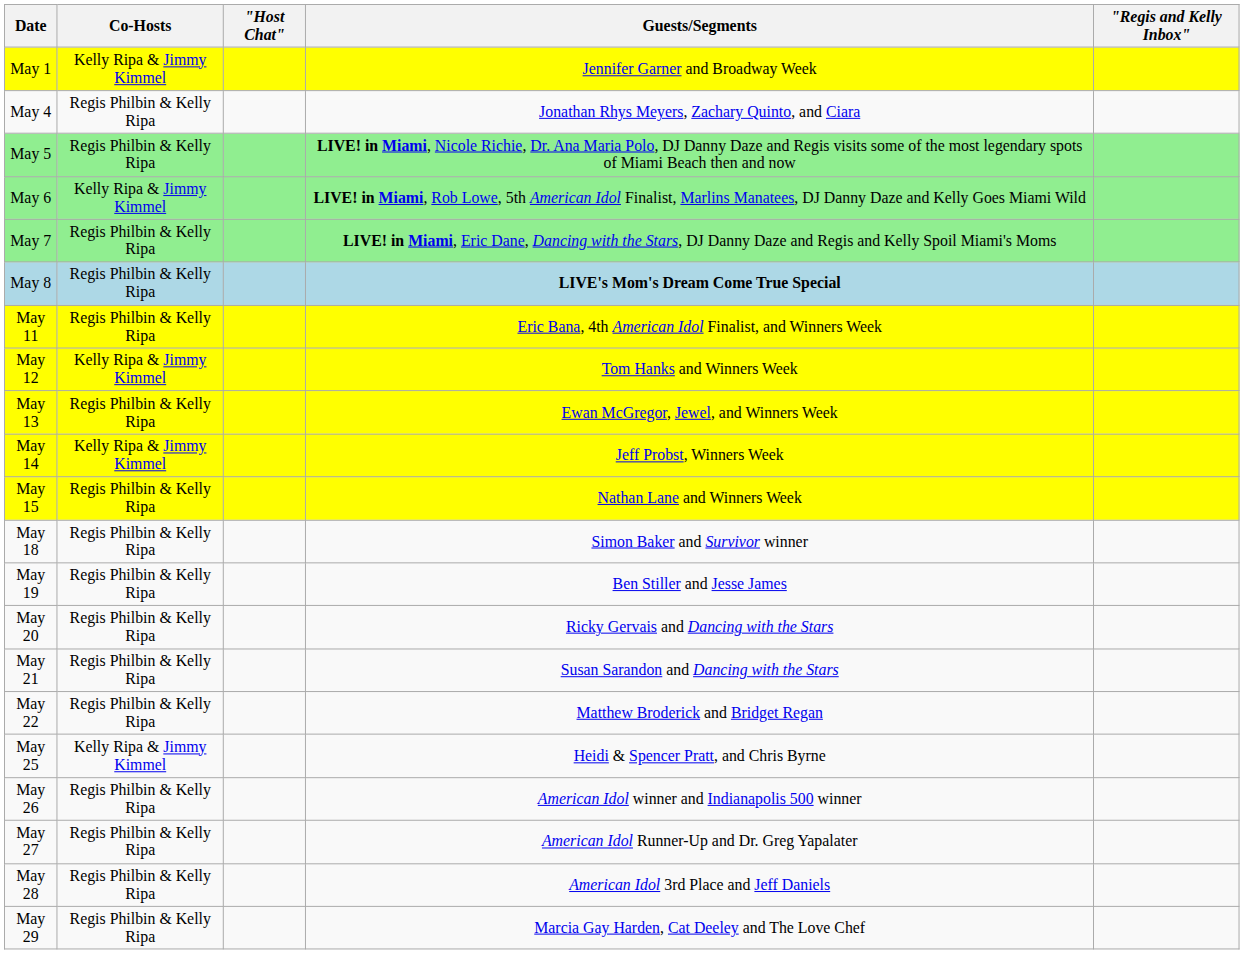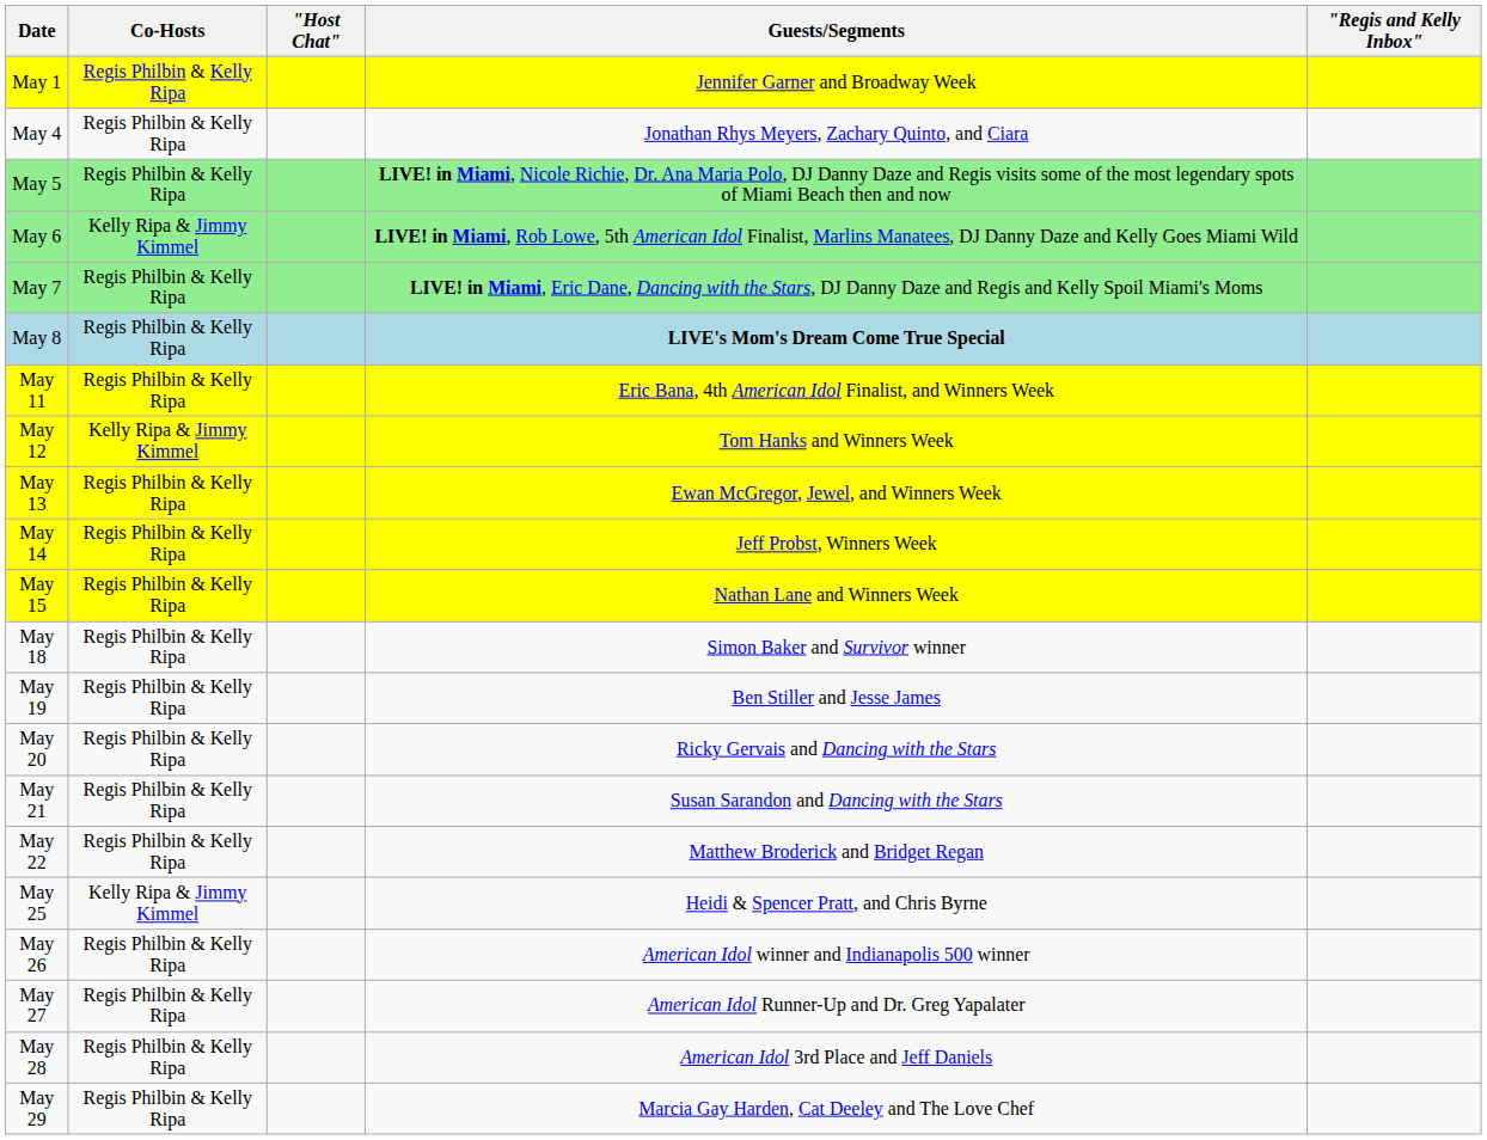May 1 | Co-Hosts: Kelly Ripa & Jimmy Kimmel -> Regis Philbin & Kelly Ripa
May 14 | Co-Hosts: Kelly Ripa & Jimmy Kimmel -> Regis Philbin & Kelly Ripa
